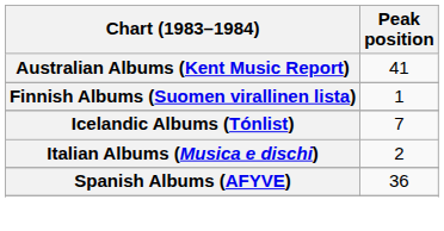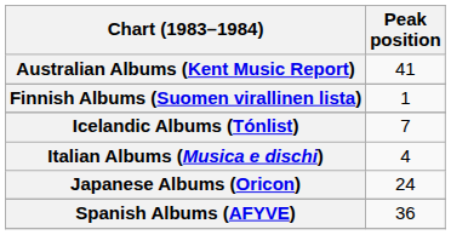Italian Albums (Musica e dischi) | Peak position: 2 -> 4
+ row: Japanese Albums (Oricon) | 24
